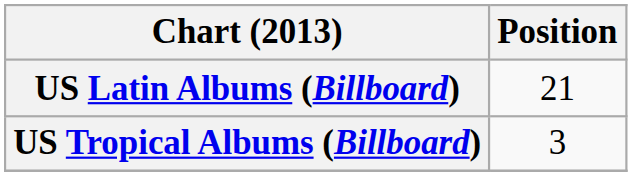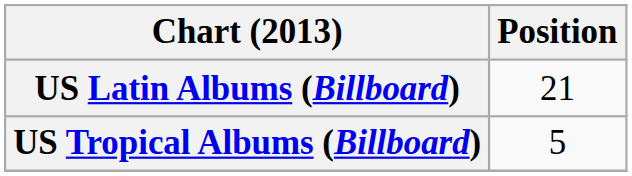US Tropical Albums (Billboard) | Position: 3 -> 5
